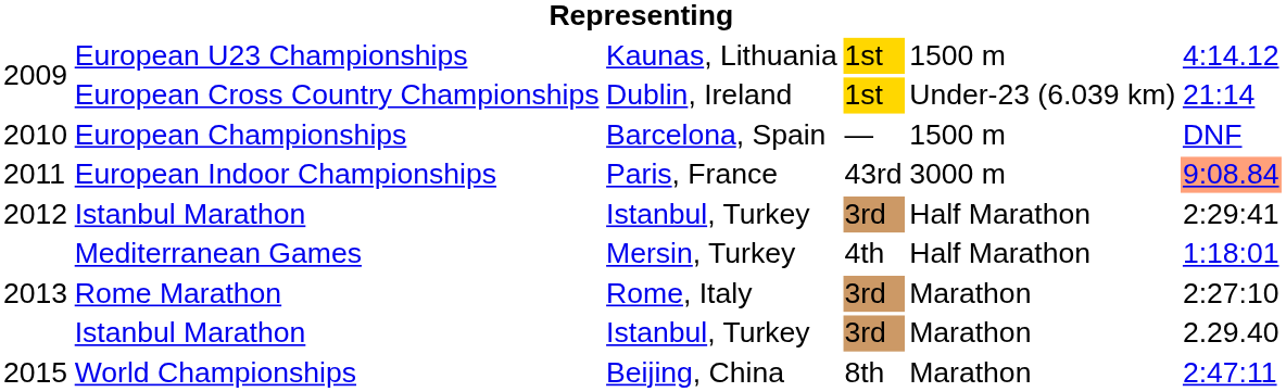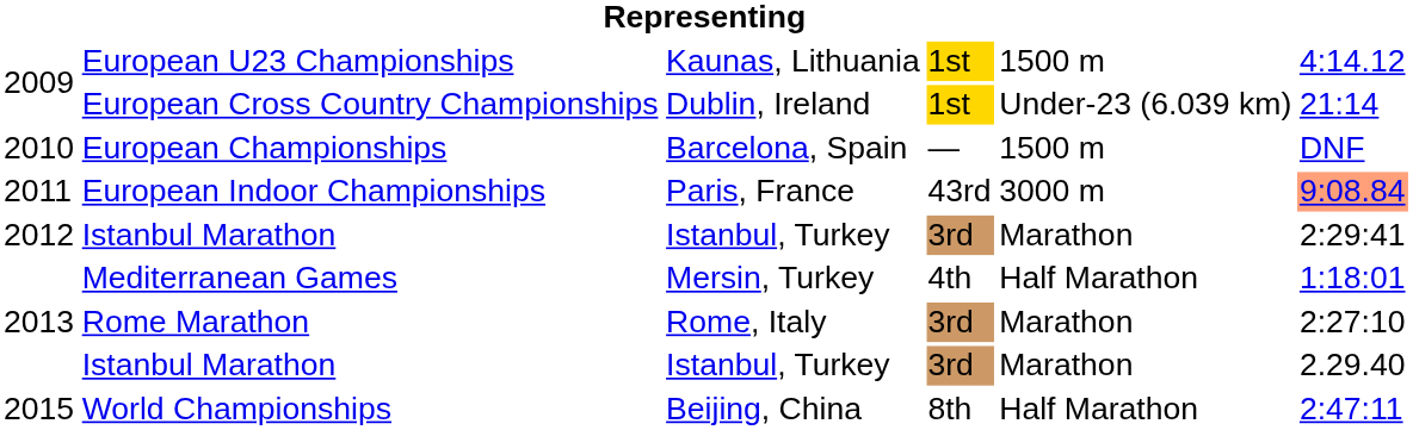2012 / Istanbul Marathon | column 5: Half Marathon -> Marathon
World Championships | column 5: Marathon -> Half Marathon
